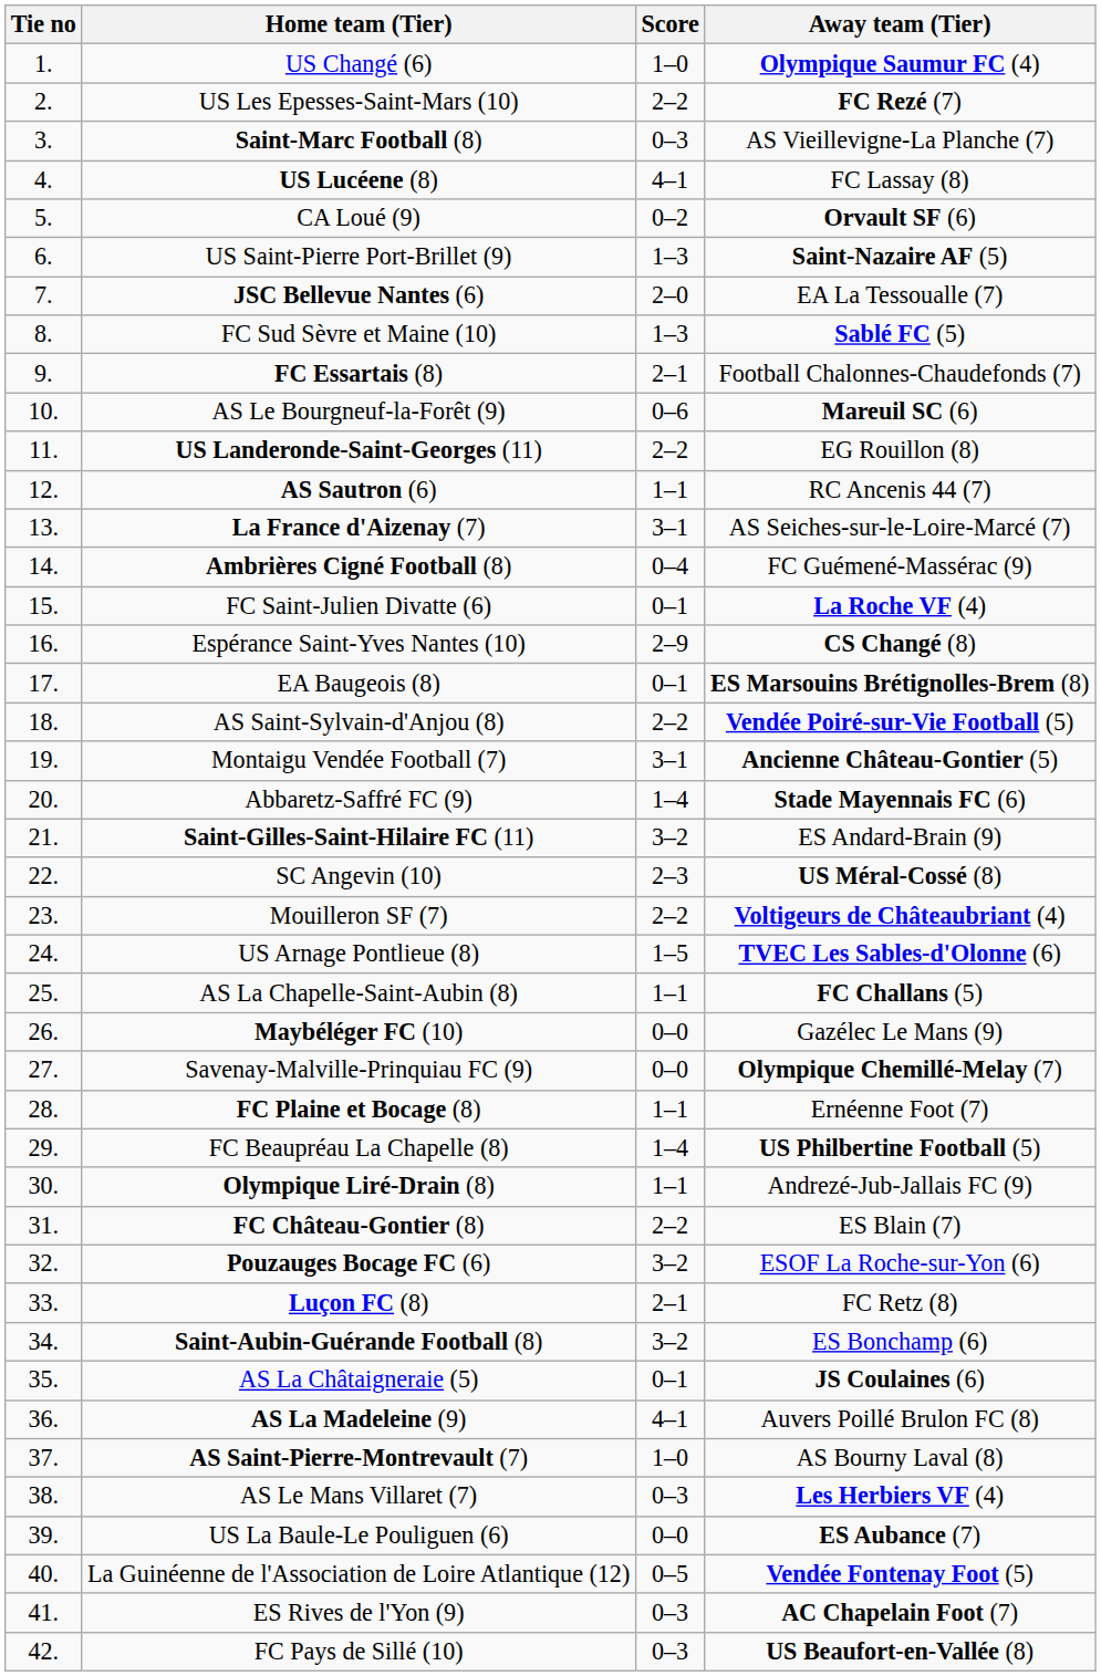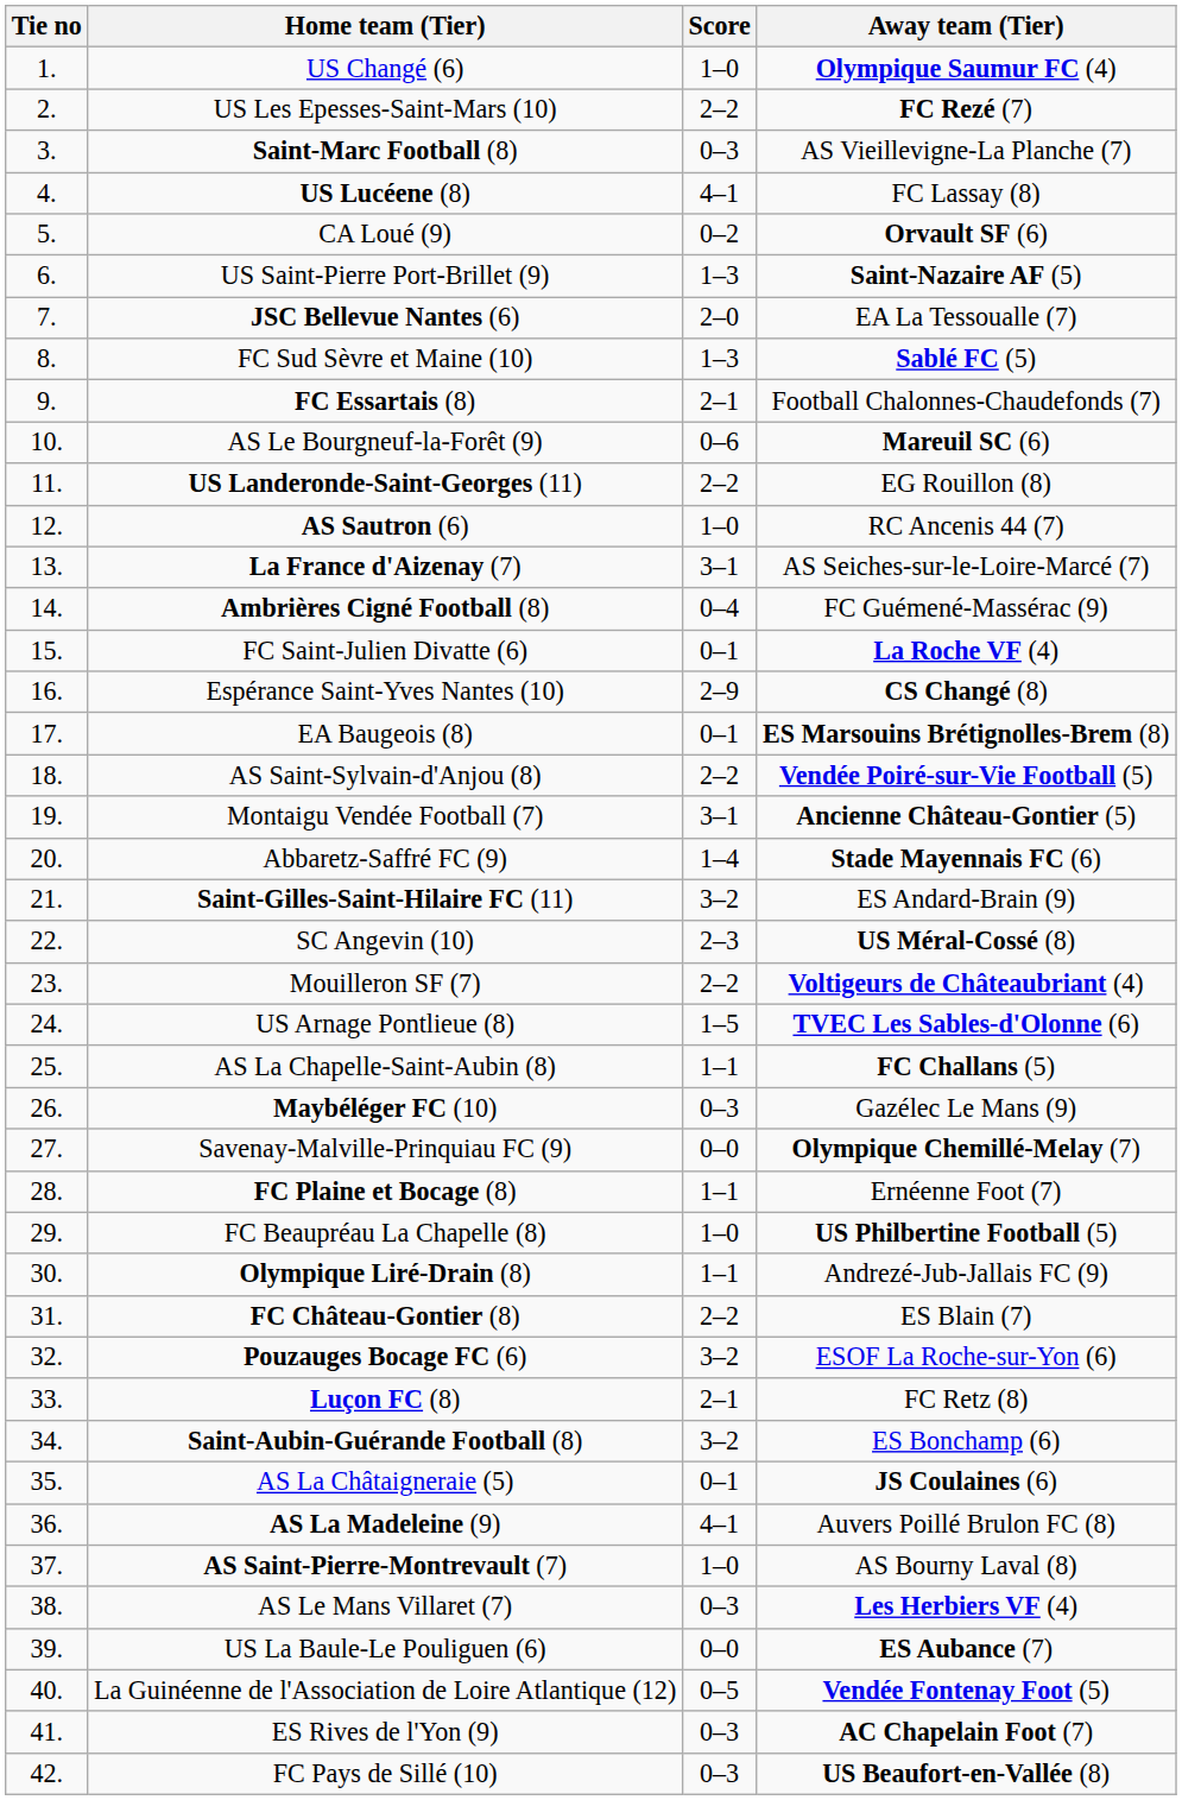AS Sautron (6) | Score: 1–1 -> 1–0
Maybéléger FC (10) | Score: 0–0 -> 0–3
FC Beaupréau La Chapelle (8) | Score: 1–4 -> 1–0
